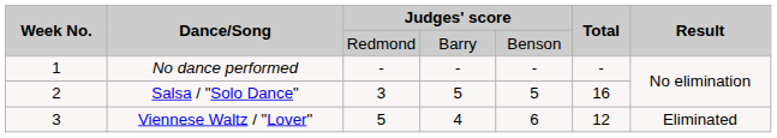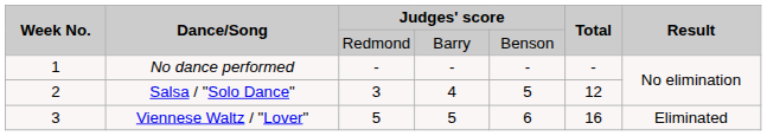Salsa / "Solo Dance" | column 4: 5 -> 4
Salsa / "Solo Dance" | Total: 16 -> 12
Viennese Waltz / "Lover" | column 4: 4 -> 5
Viennese Waltz / "Lover" | Total: 12 -> 16
